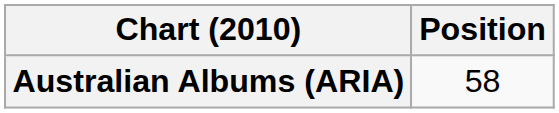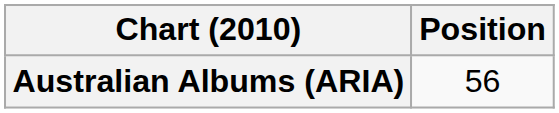Australian Albums (ARIA) | Position: 58 -> 56
